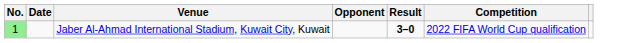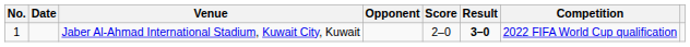+ column: Score | 2–0
Jaber Al-Ahmad International Stadium, Kuwait City, Kuwait | No.: lightgreen background -> no background
